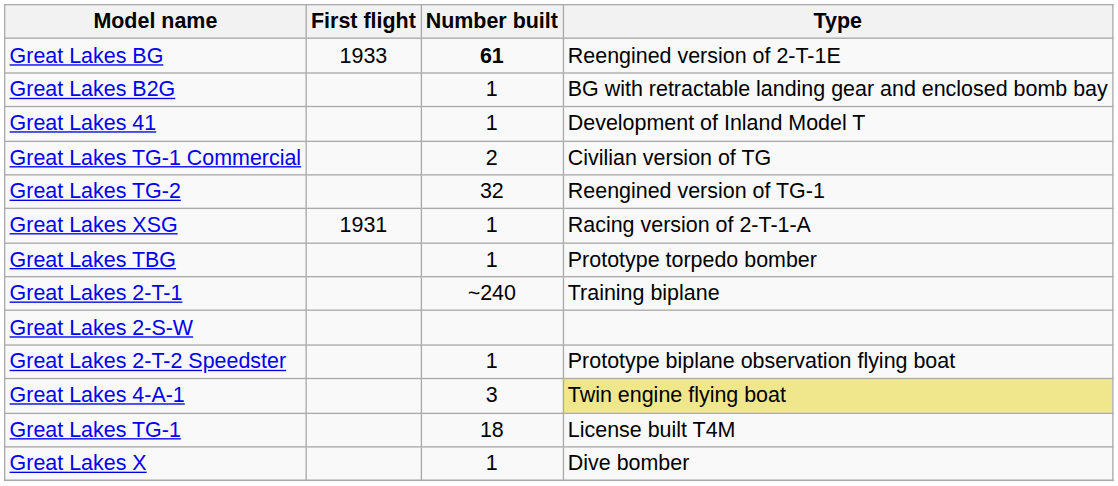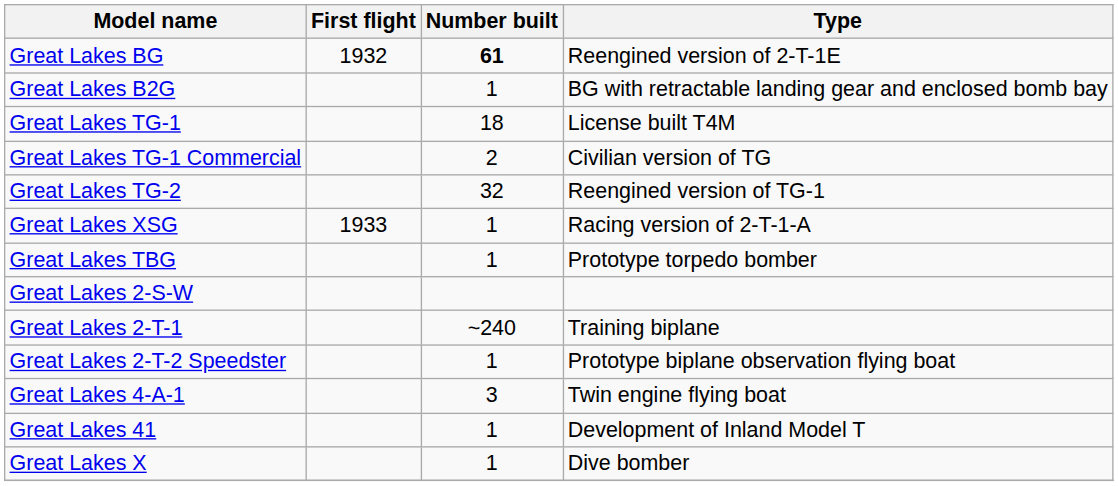Great Lakes BG | First flight: 1933 -> 1932
rows swapped: Great Lakes TG-1 <-> Great Lakes 41
Great Lakes XSG | First flight: 1931 -> 1933
rows swapped: Great Lakes 2-S-W <-> Great Lakes 2-T-1
Great Lakes 4-A-1 | Type: khaki background -> no background
